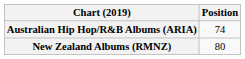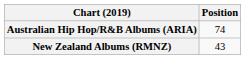New Zealand Albums (RMNZ) | Position: 80 -> 43
